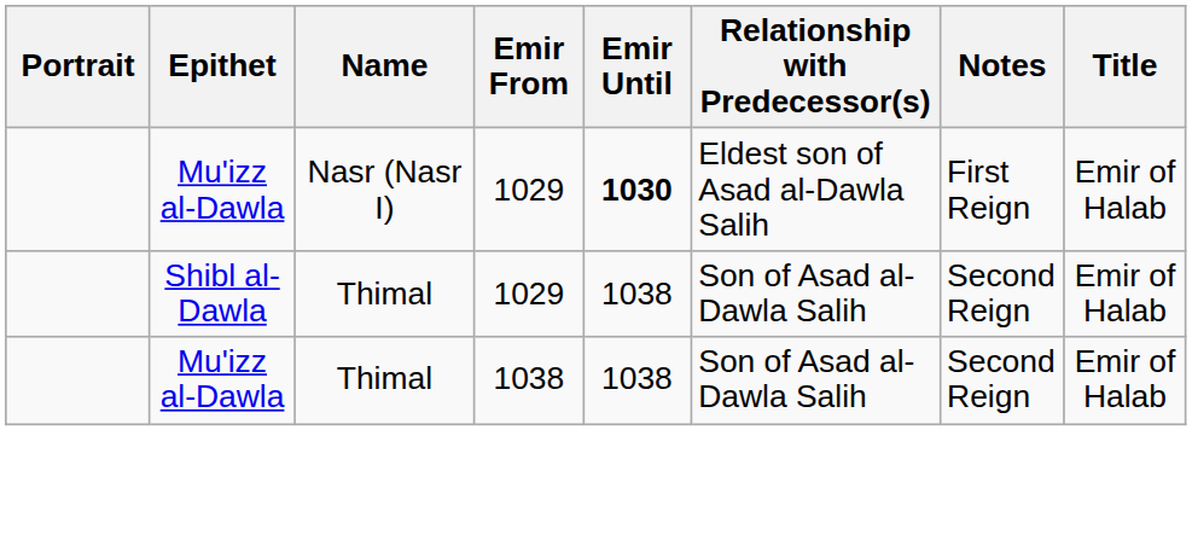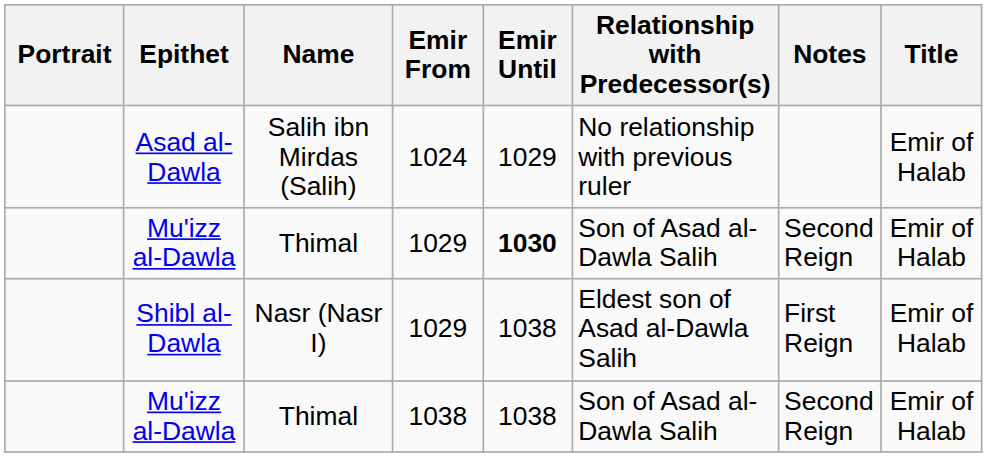+ row: Asad al-Dawla | Salih ibn Mirdas (Salih) | 1024 | 1029 | No relationship with previous ruler | Emir of Halab
Mu'izz al-Dawla / 1029 | Name: Nasr (Nasr I) -> Thimal
Mu'izz al-Dawla / 1029 | Relationship with Predecessor(s): Eldest son of Asad al-Dawla Salih -> Son of Asad al-Dawla Salih
Mu'izz al-Dawla / 1029 | Notes: First Reign -> Second Reign
Shibl al-Dawla | Name: Thimal -> Nasr (Nasr I)
Shibl al-Dawla | Relationship with Predecessor(s): Son of Asad al-Dawla Salih -> Eldest son of Asad al-Dawla Salih
Shibl al-Dawla | Notes: Second Reign -> First Reign
